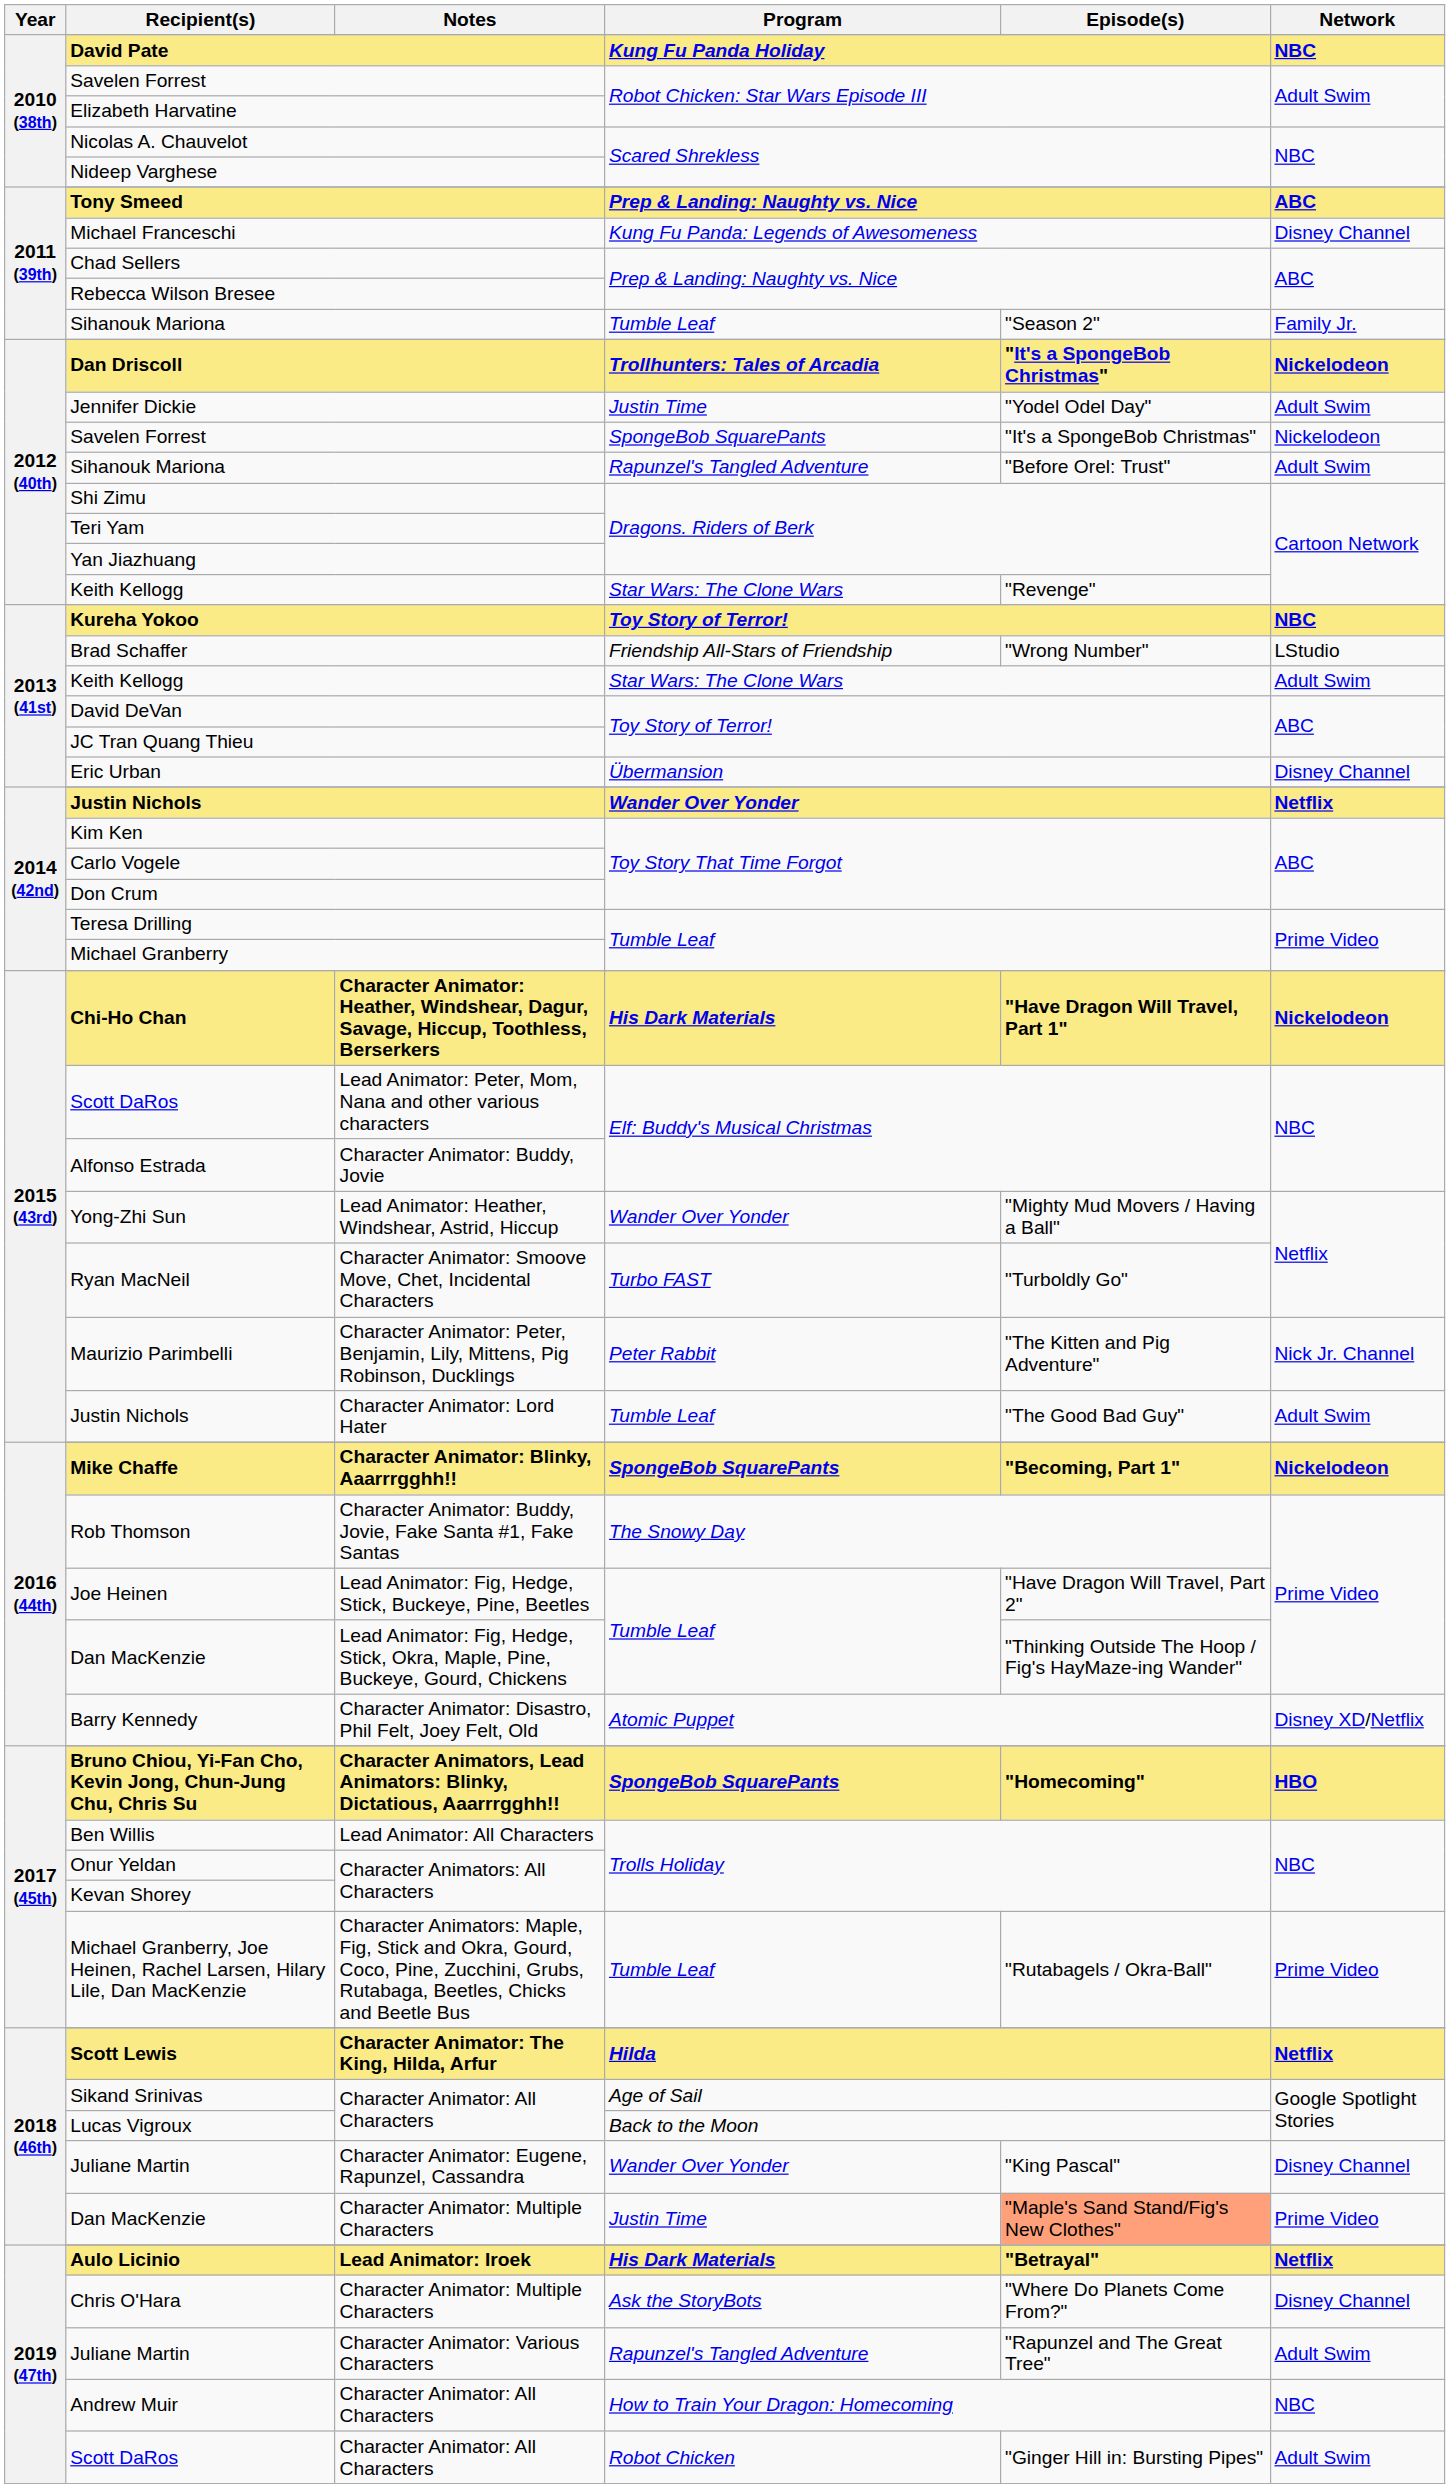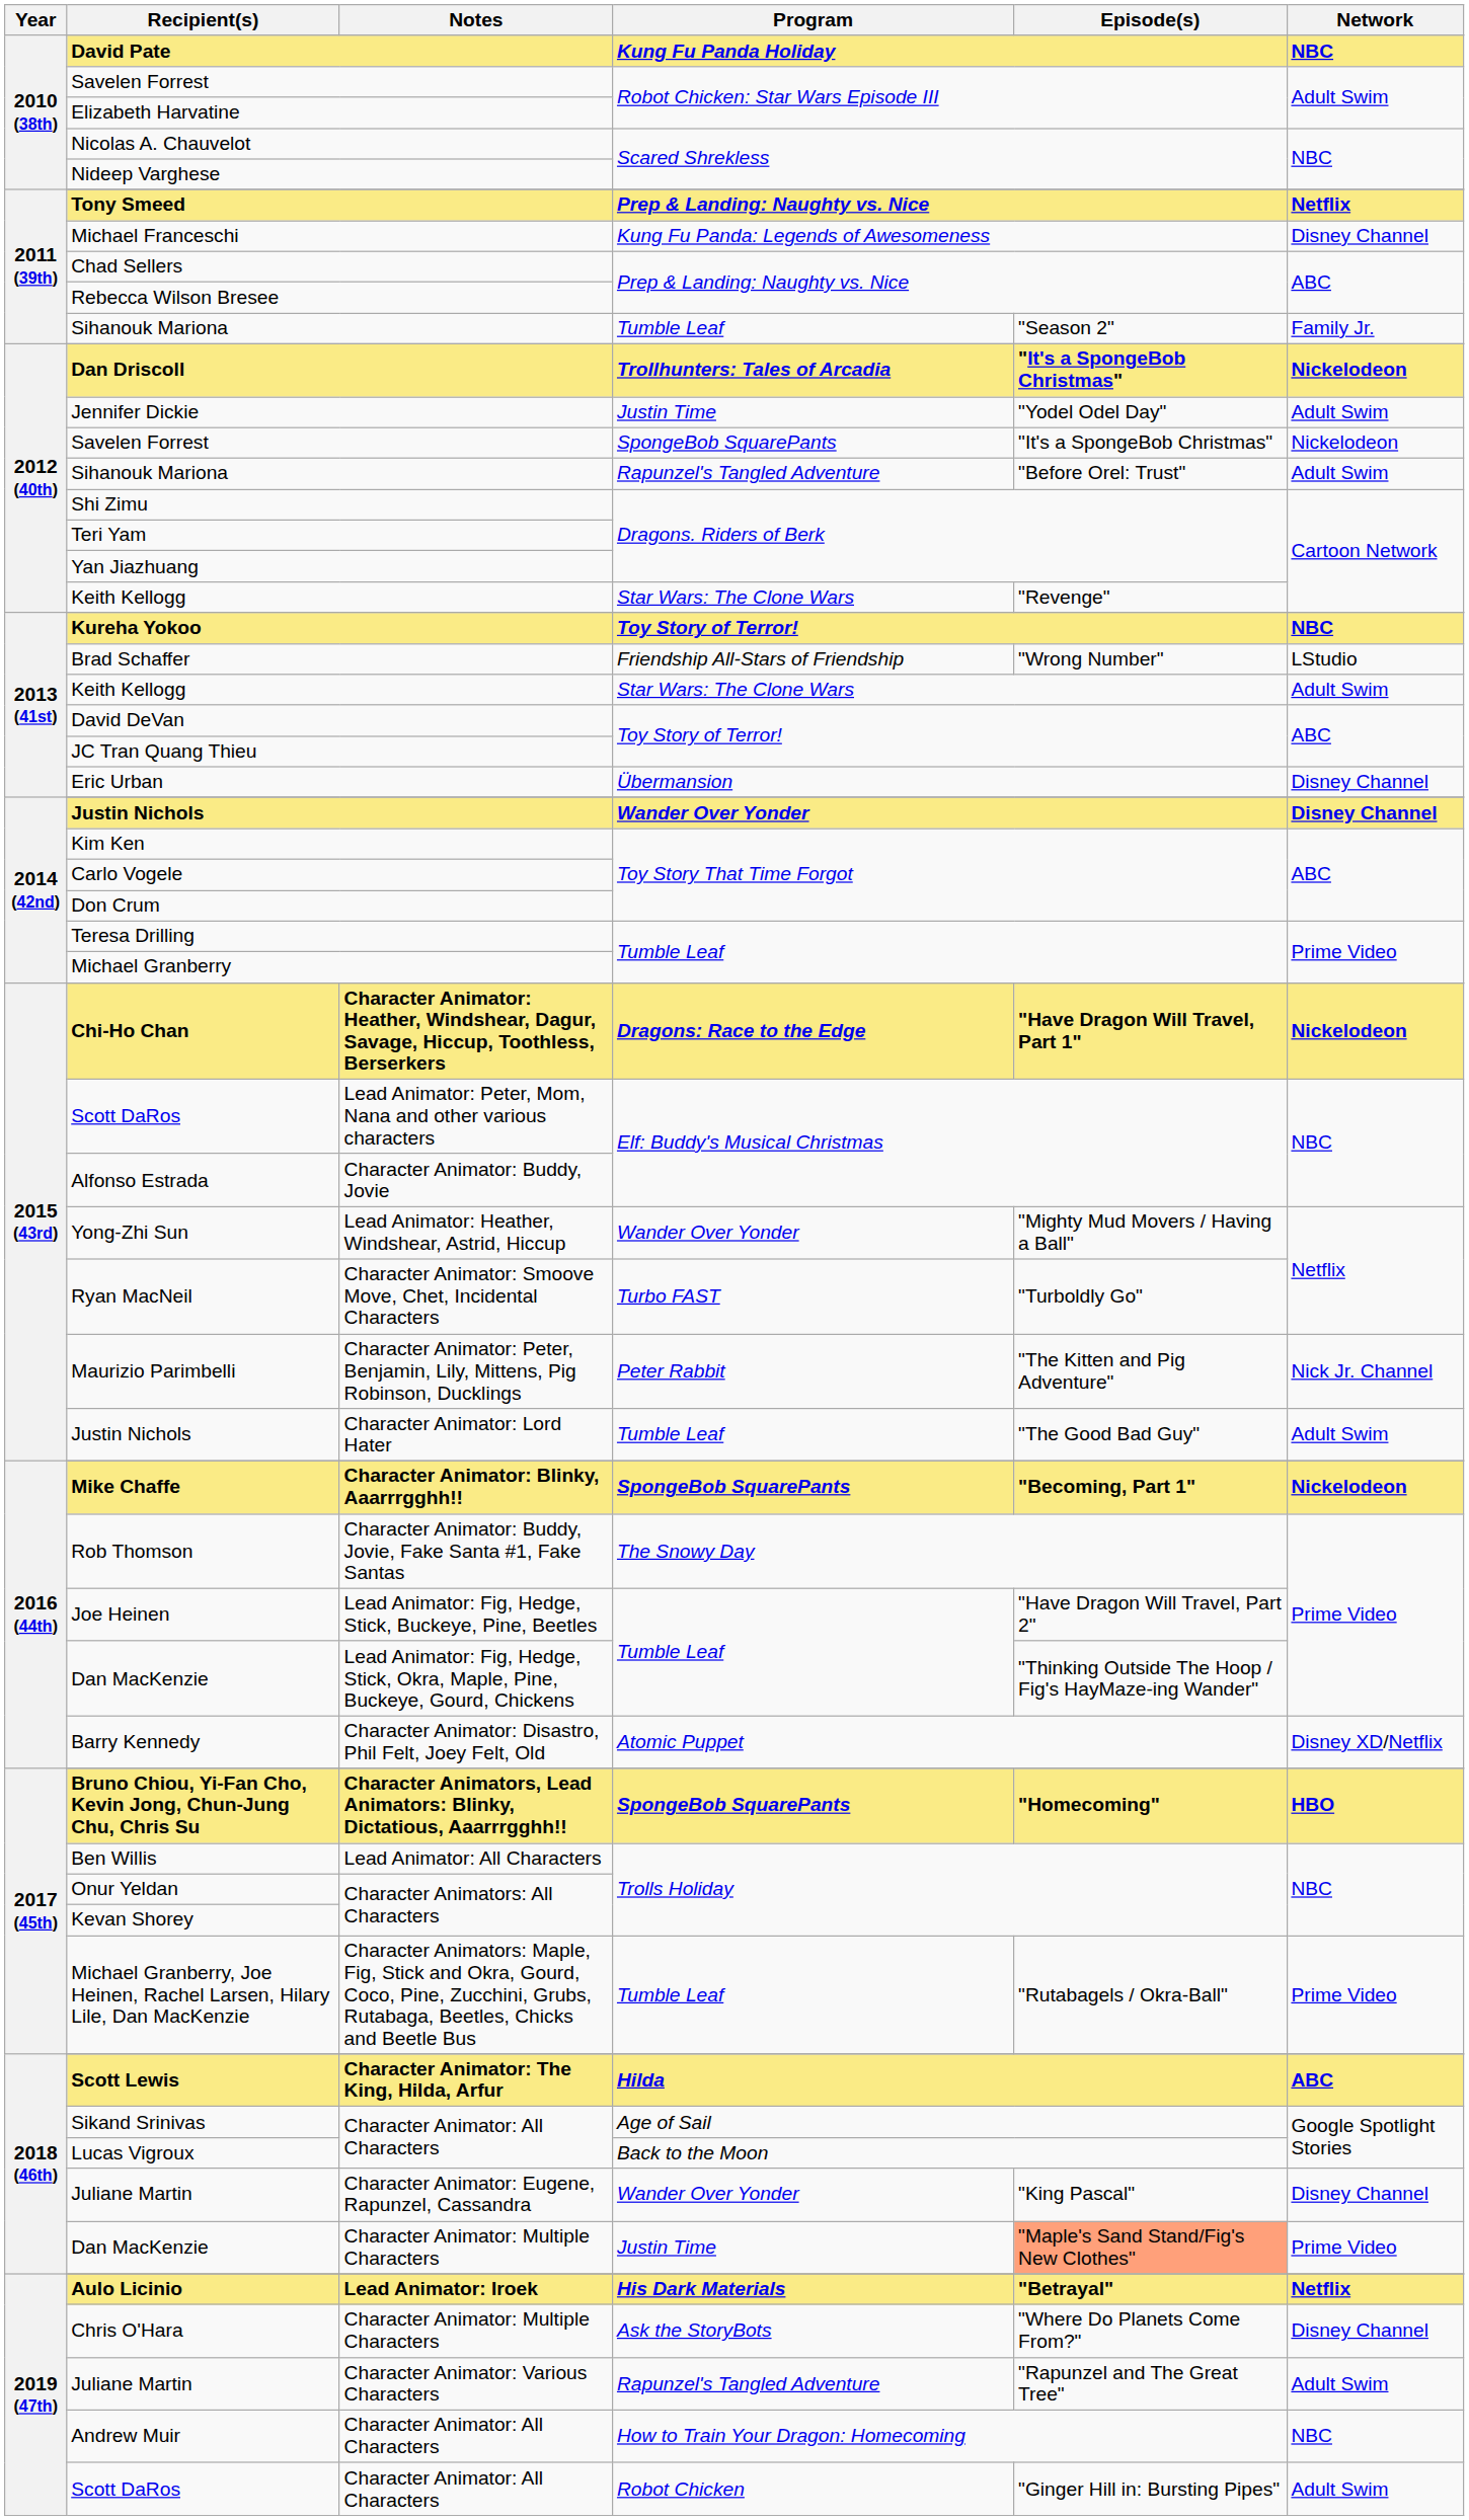Tony Smeed | Network: ABC -> Netflix
2014 (42nd) / Justin Nichols | Network: Netflix -> Disney Channel
Chi-Ho Chan | Program: His Dark Materials -> Dragons: Race to the Edge
Scott Lewis | Network: Netflix -> ABC
